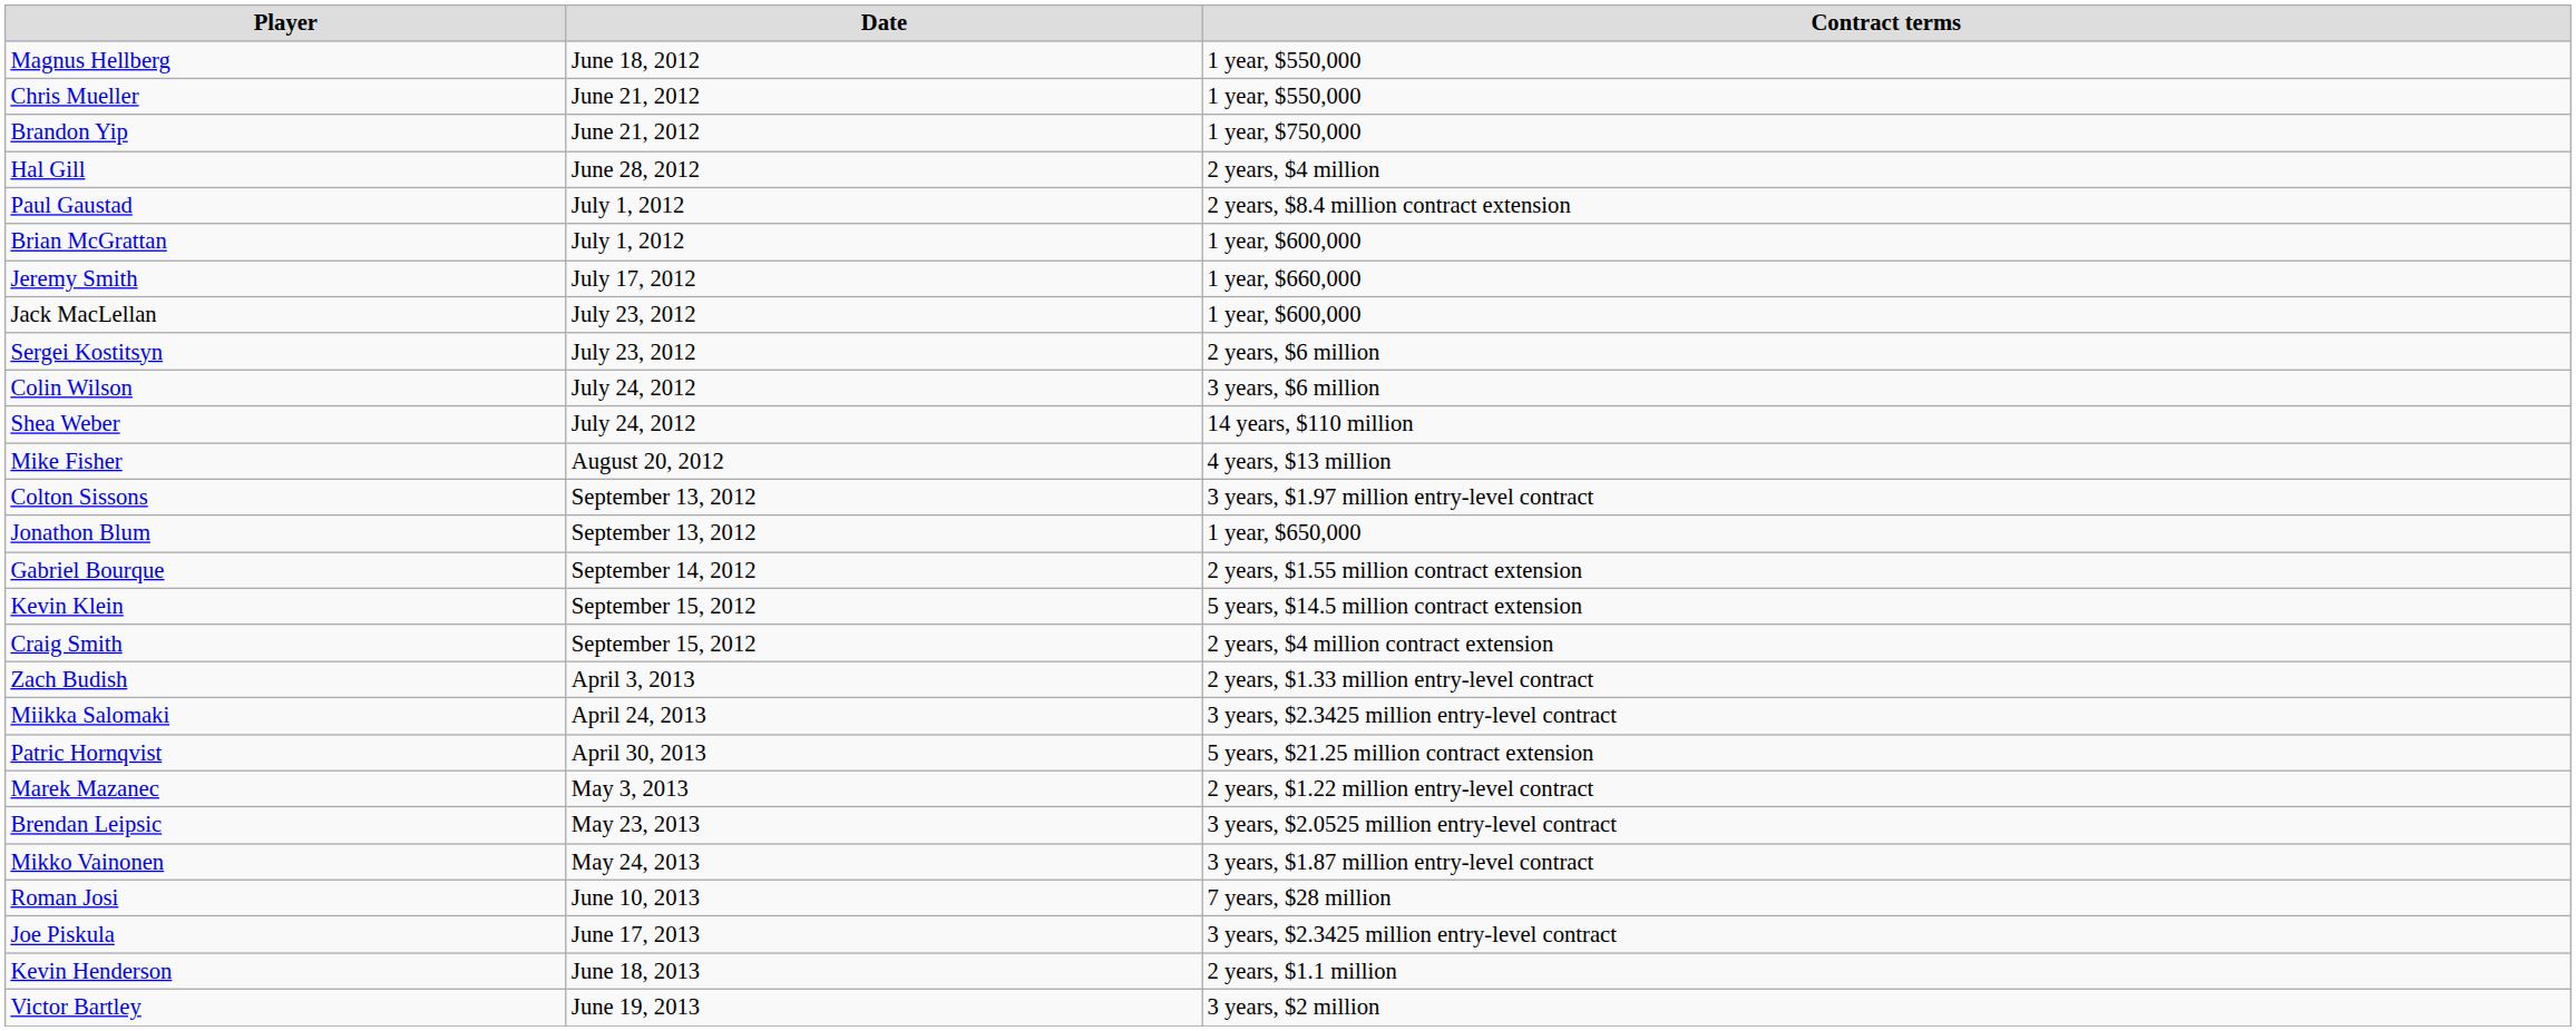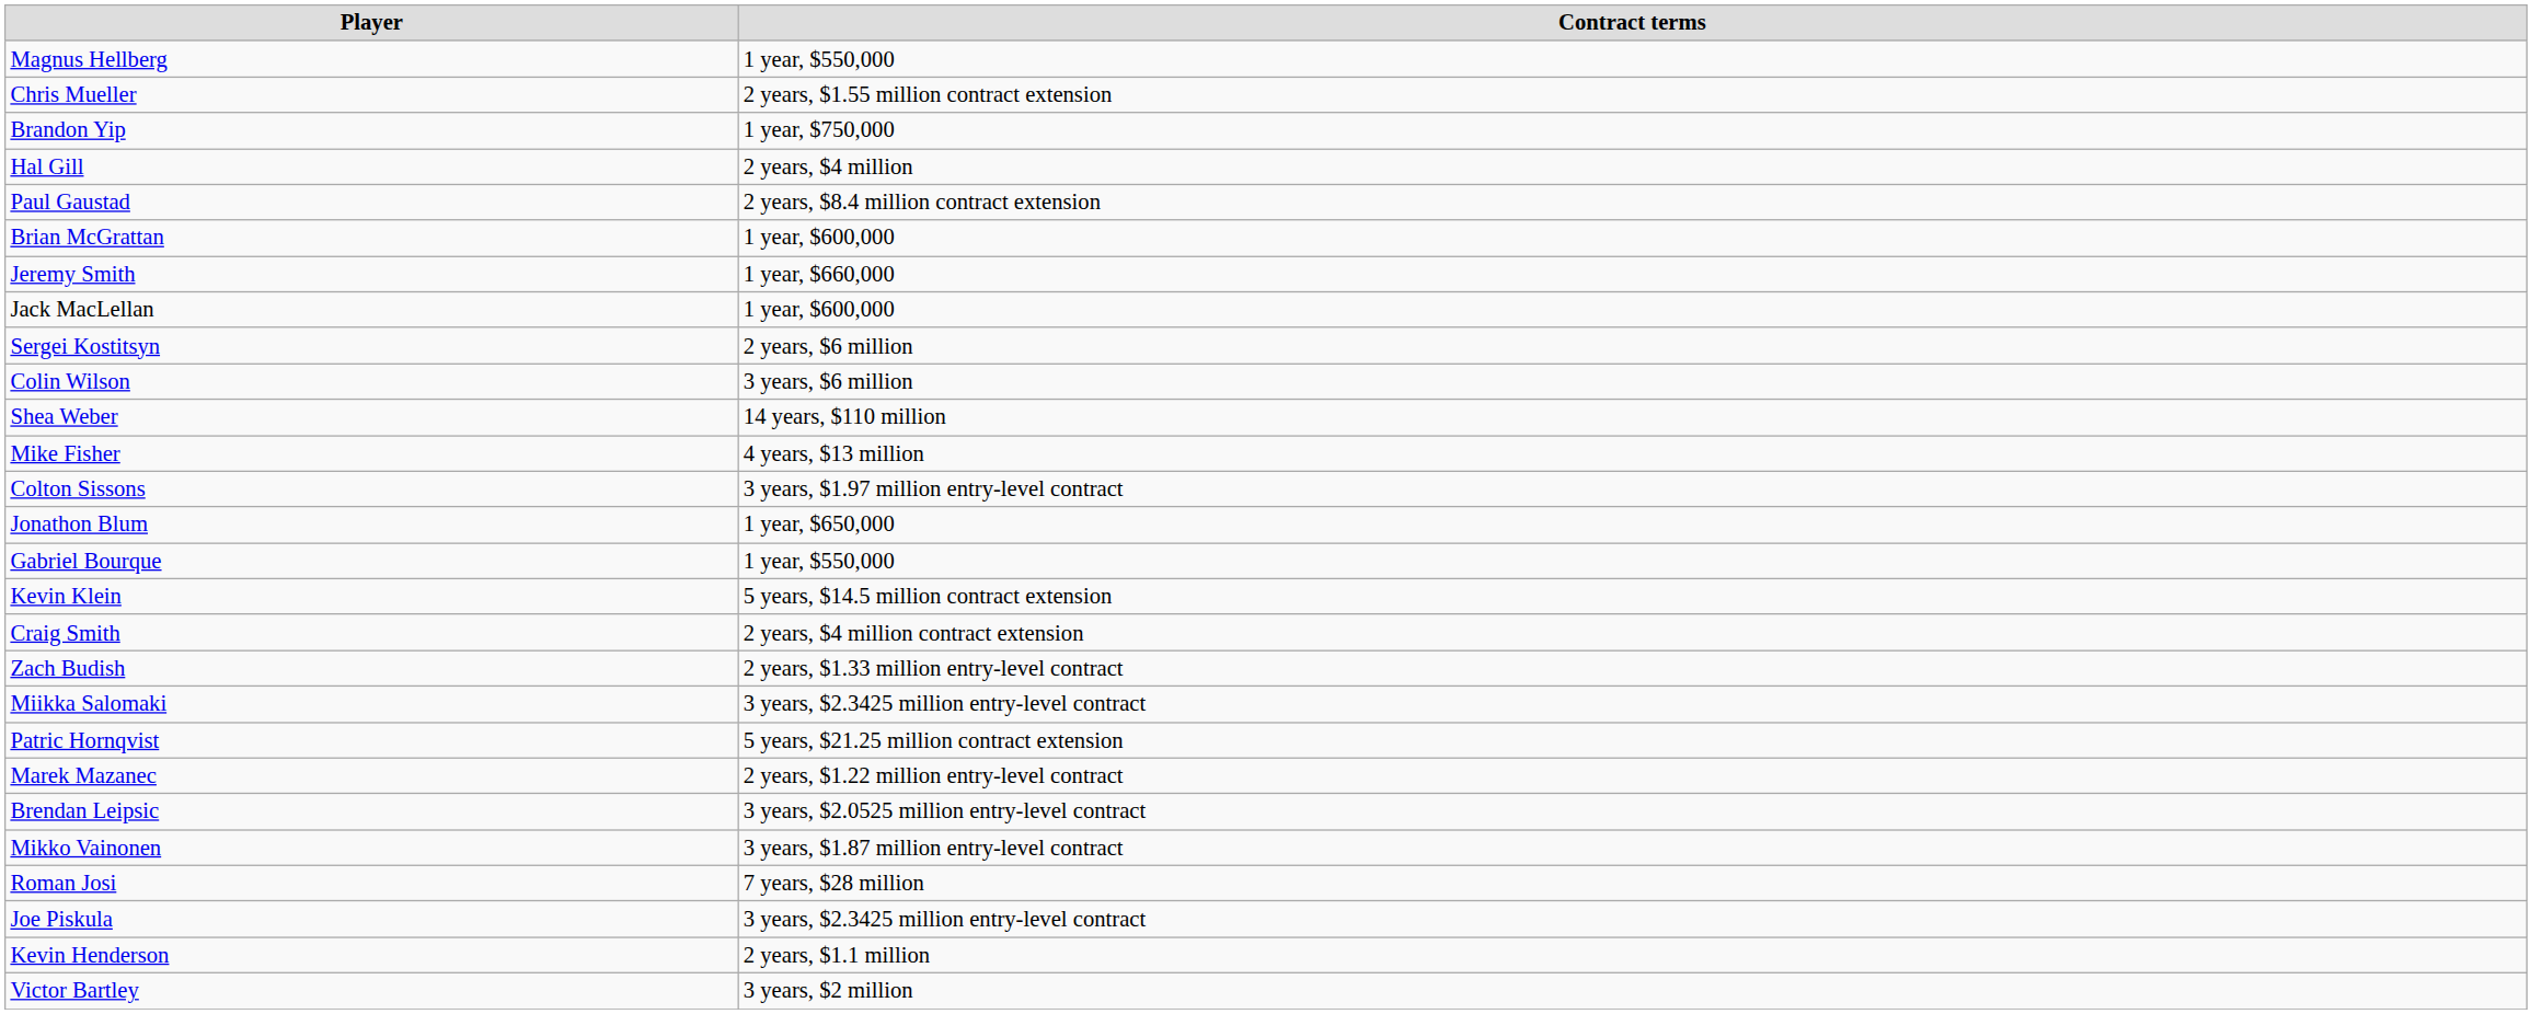- column: Date | June 18, 2012 | June 21, 2012 | June 21, 2012 | June 28, 2012 | July 1, 2012 | July 1, 2012 | July 17, 2012 | July 23, 2012 | July 23, 2012 | July 24, 2012 | July 24, 2012 | August 20, 2012 | September 13, 2012 | September 13, 2012 | September 14, 2012 | September 15, 2012 | September 15, 2012 | April 3, 2013 | April 24, 2013 | April 30, 2013 | May 3, 2013 | May 23, 2013 | May 24, 2013 | June 10, 2013 | June 17, 2013 | June 18, 2013 | June 19, 2013
Chris Mueller | Contract terms: 1 year, $550,000 -> 2 years, $1.55 million contract extension
Gabriel Bourque | Contract terms: 2 years, $1.55 million contract extension -> 1 year, $550,000
